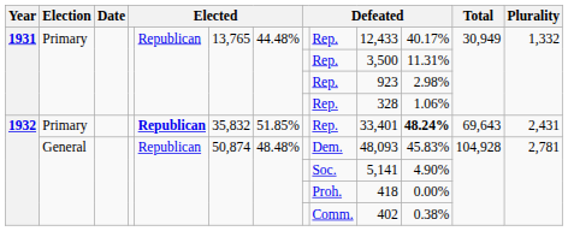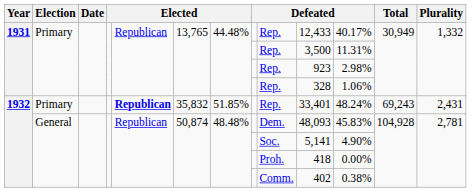1932 / Primary | column 11: bold -> normal
1932 / Primary | Total: 69,643 -> 69,243
